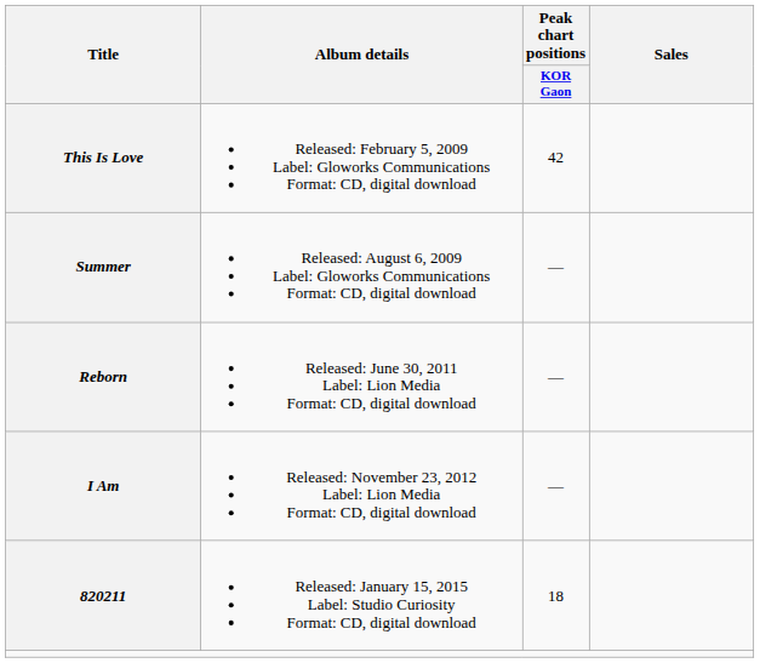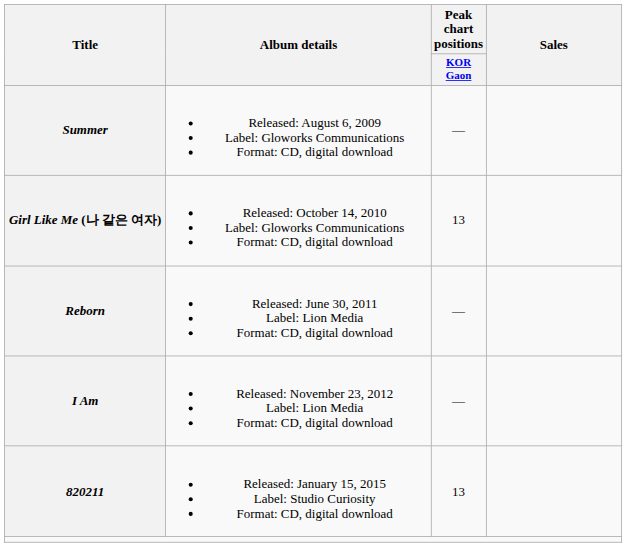- row: This Is Love | Released: February 5, 2009 Label: Gloworks Communications Format: CD, digital download | 42
+ row: Girl Like Me (나 같은 여자) | Released: October 14, 2010 Label: Gloworks Communications Format: CD, digital download | 13
820211 | Peak chart positions / KOR Gaon: 18 -> 13
